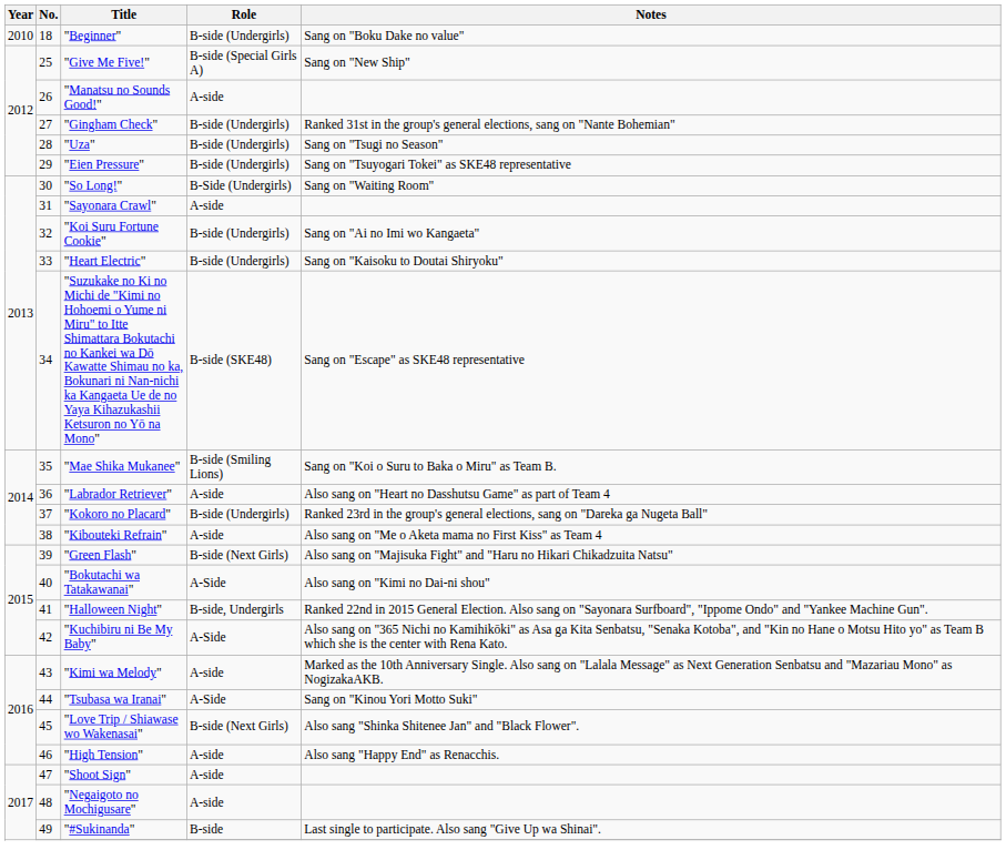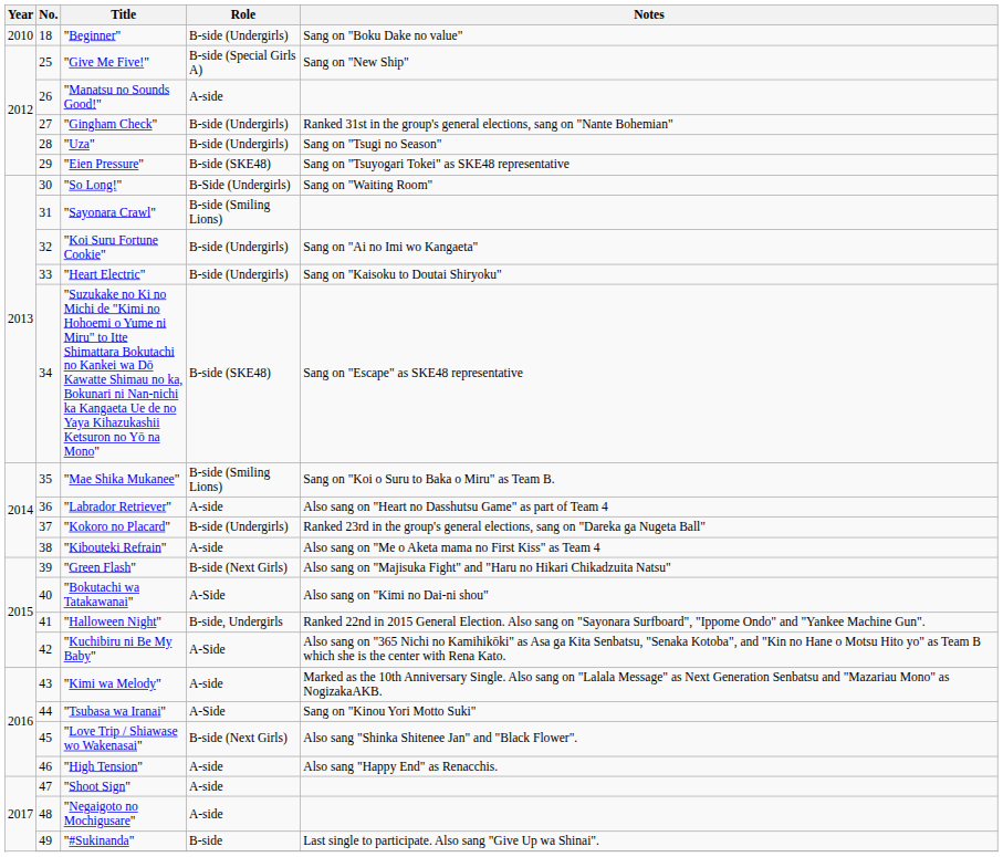"Eien Pressure" | Role: B-side (Undergirls) -> B-side (SKE48)
"Sayonara Crawl" | Role: A-side -> B-side (Smiling Lions)
